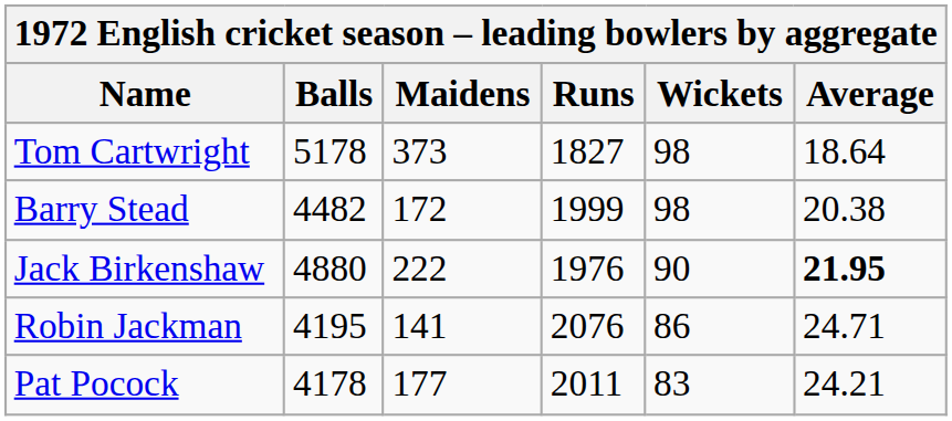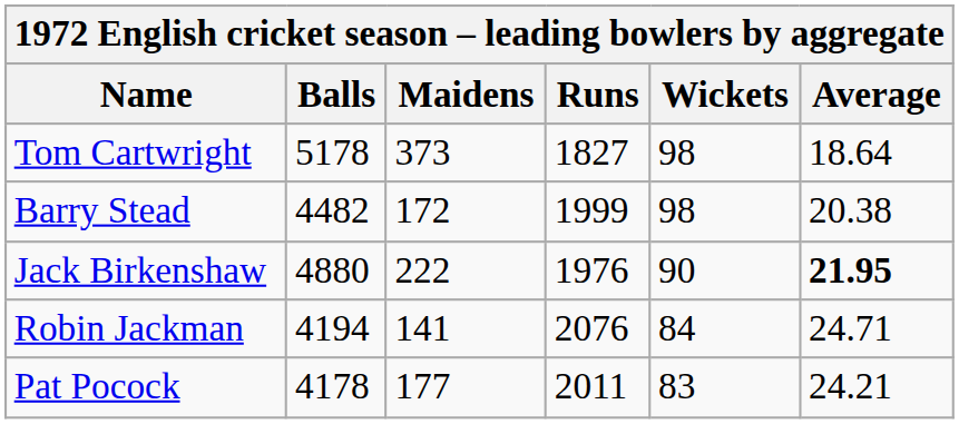Robin Jackman | Balls: 4195 -> 4194
Robin Jackman | Wickets: 86 -> 84
